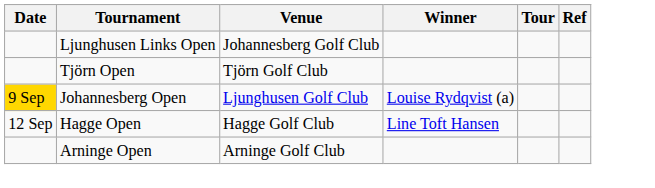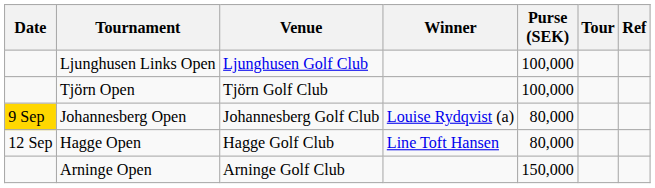+ column: Purse (SEK) | 100,000 | 100,000 | 80,000 | 80,000 | 150,000
Ljunghusen Links Open | Venue: Johannesberg Golf Club -> Ljunghusen Golf Club
Johannesberg Open | Venue: Ljunghusen Golf Club -> Johannesberg Golf Club
